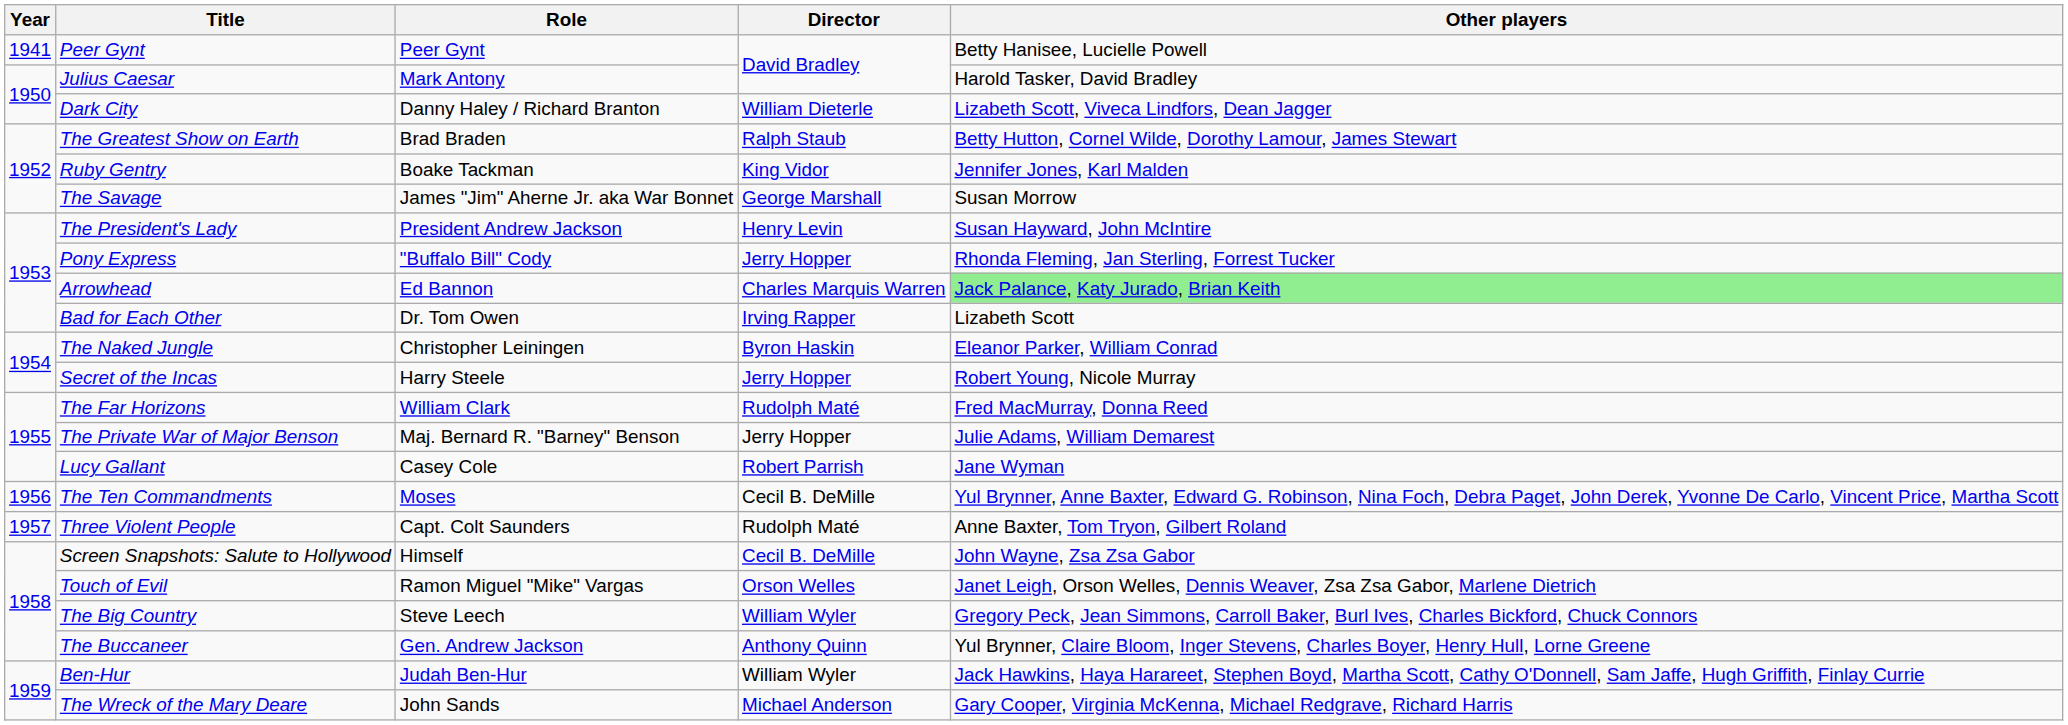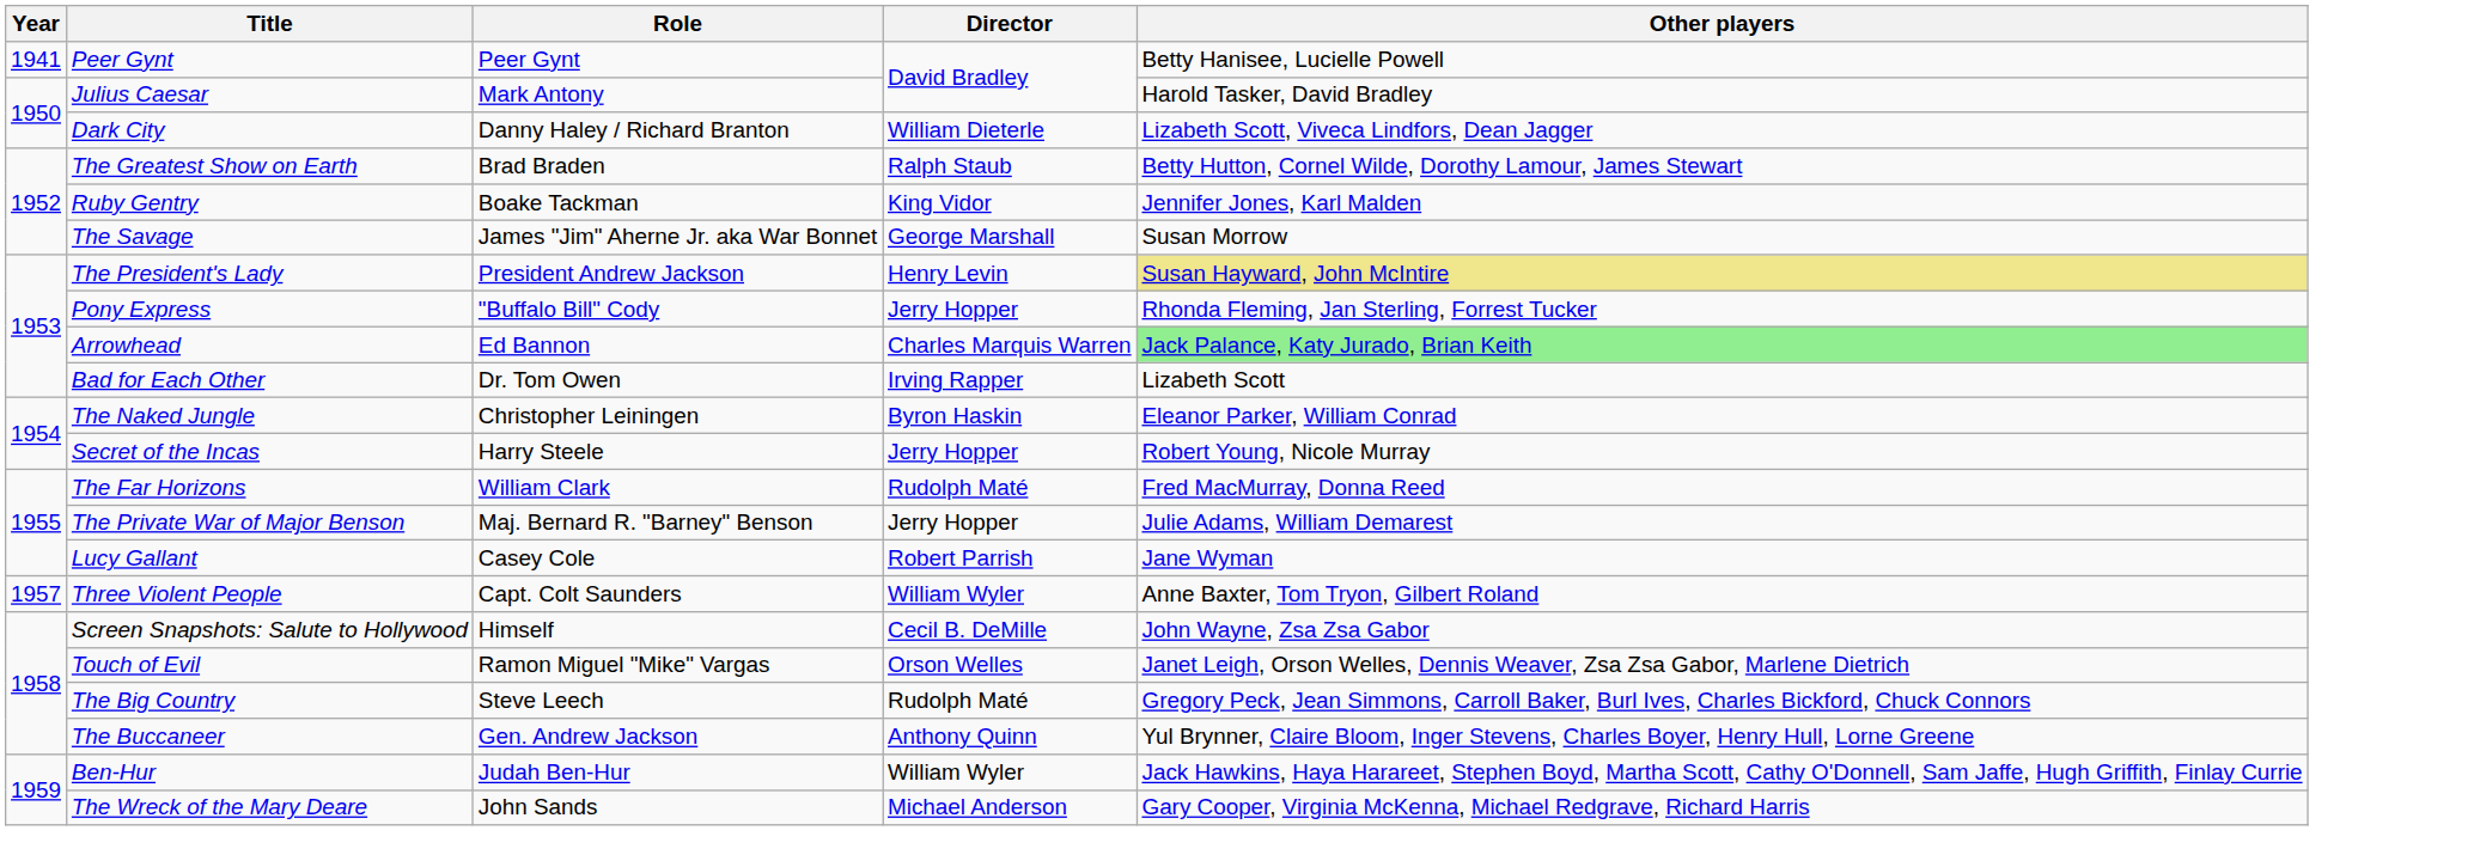The President's Lady | Other players: no background -> khaki background
- row: 1956 | The Ten Commandments | Moses | Cecil B. DeMille | Yul Brynner, Anne Baxter, Edward G. Robinson, Nina Foch, Debra Paget, John Derek, Yvonne De Carlo, Vincent Price, Martha Scott
Three Violent People | Director: Rudolph Maté -> William Wyler
The Big Country | Director: William Wyler -> Rudolph Maté
